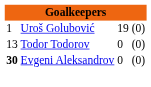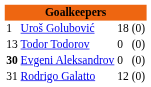Uroš Golubović | column 3: 19 -> 18
+ row: 31 | Rodrigo Galatto | 12 | (0)
